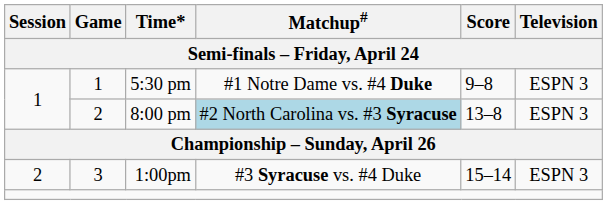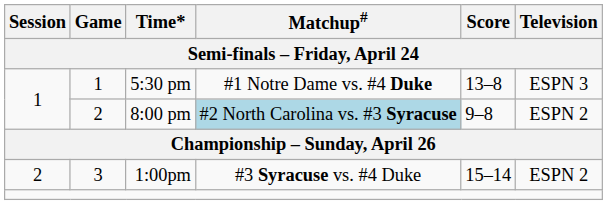5:30 pm | Score: 9–8 -> 13–8
8:00 pm | Score: 13–8 -> 9–8
8:00 pm | Television: ESPN 3 -> ESPN 2
1:00pm | Television: ESPN 3 -> ESPN 2
